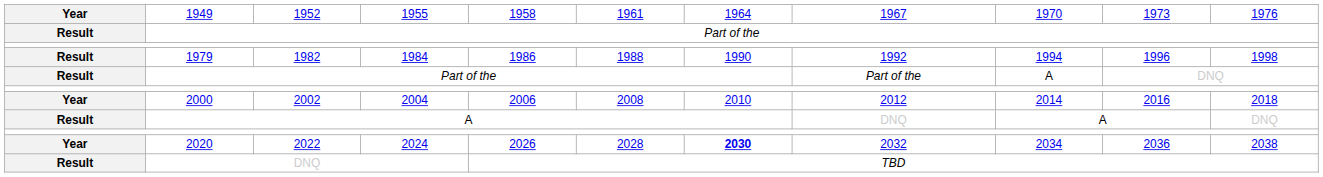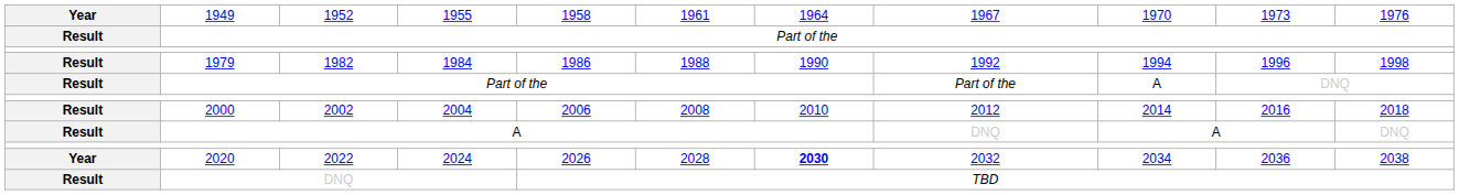2000 | column 1: Year -> Result
